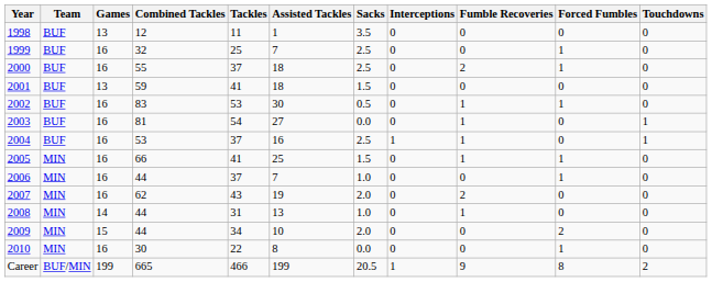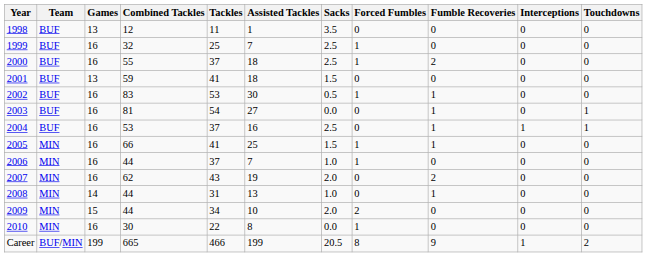columns swapped: Forced Fumbles <-> Interceptions
